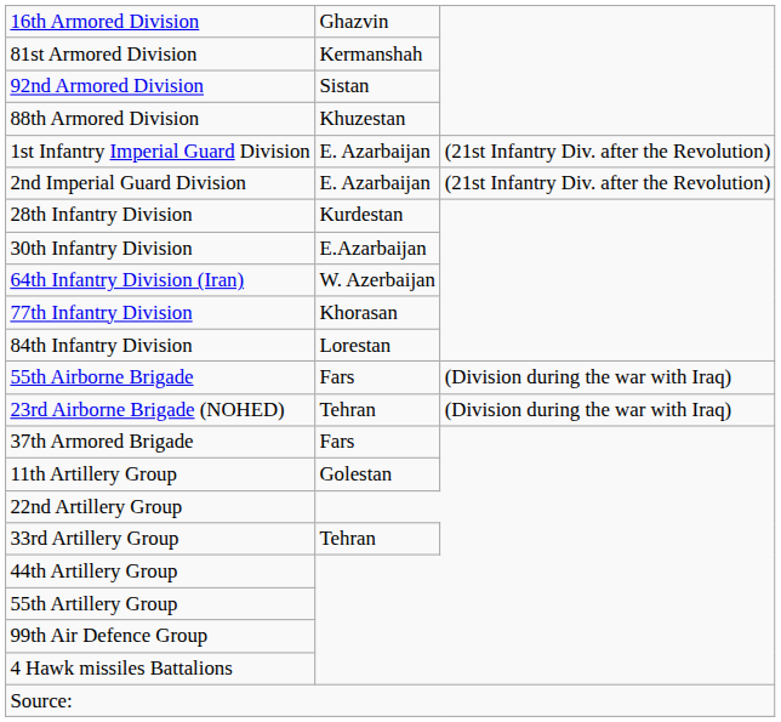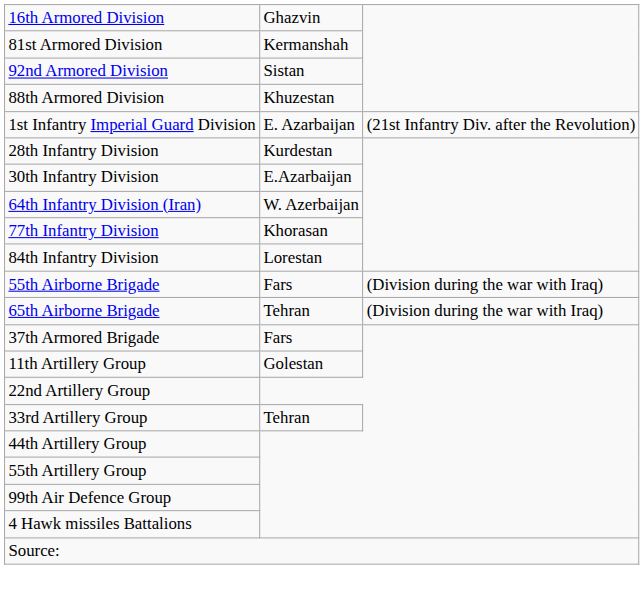- row: 2nd Imperial Guard Division | E. Azarbaijan | (21st Infantry Div. after the Revolution)
+ row: 65th Airborne Brigade | Tehran | (Division during the war with Iraq)
- row: 23rd Airborne Brigade (NOHED) | Tehran | (Division during the war with Iraq)
